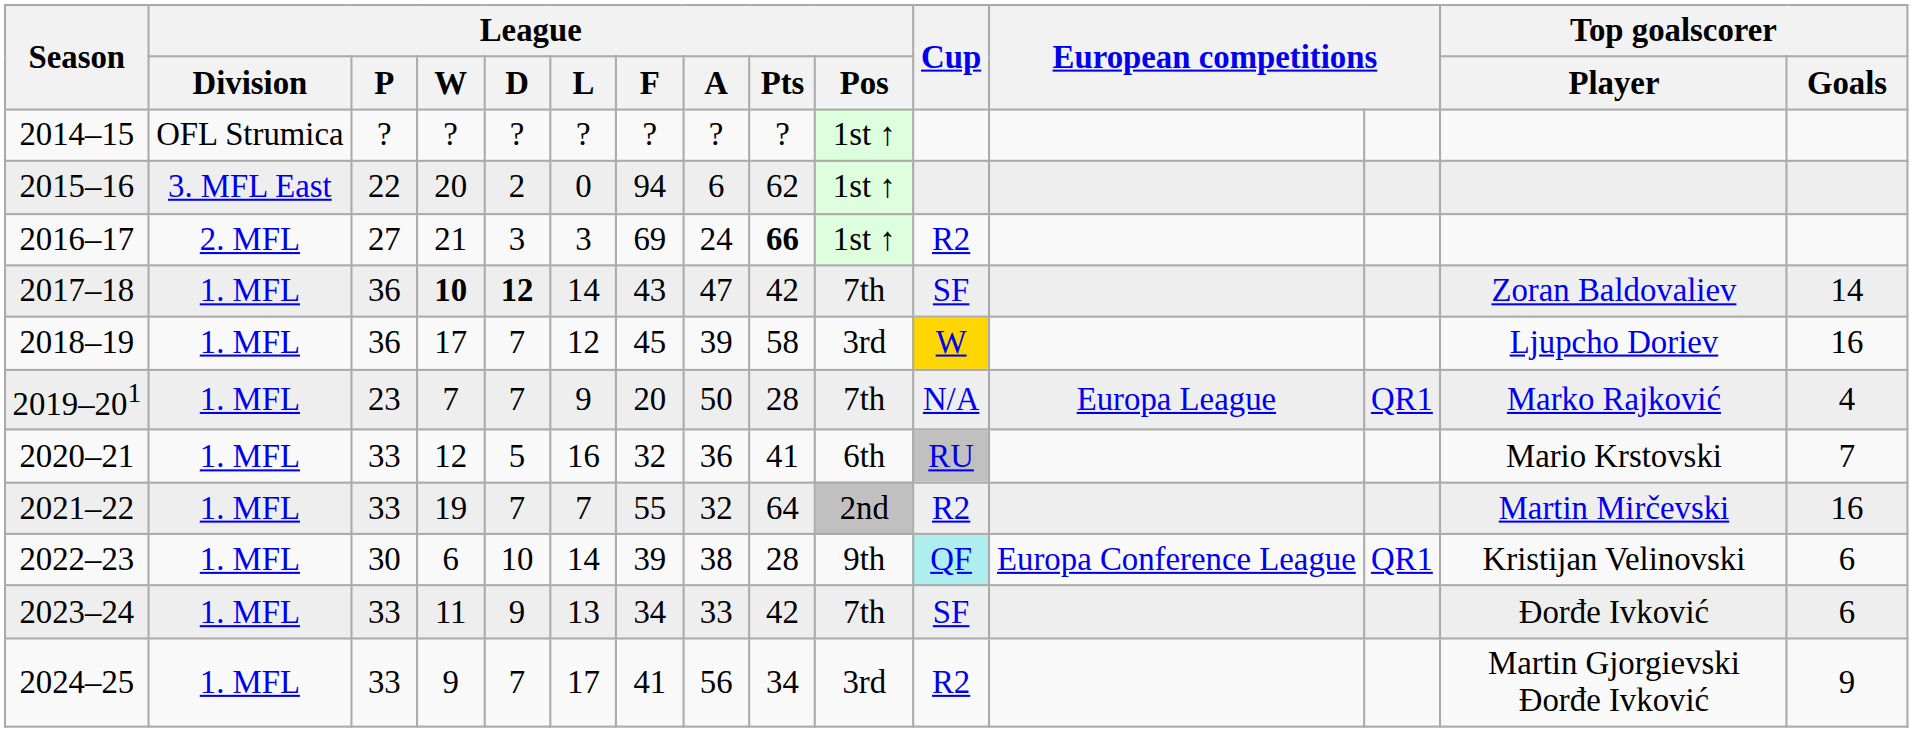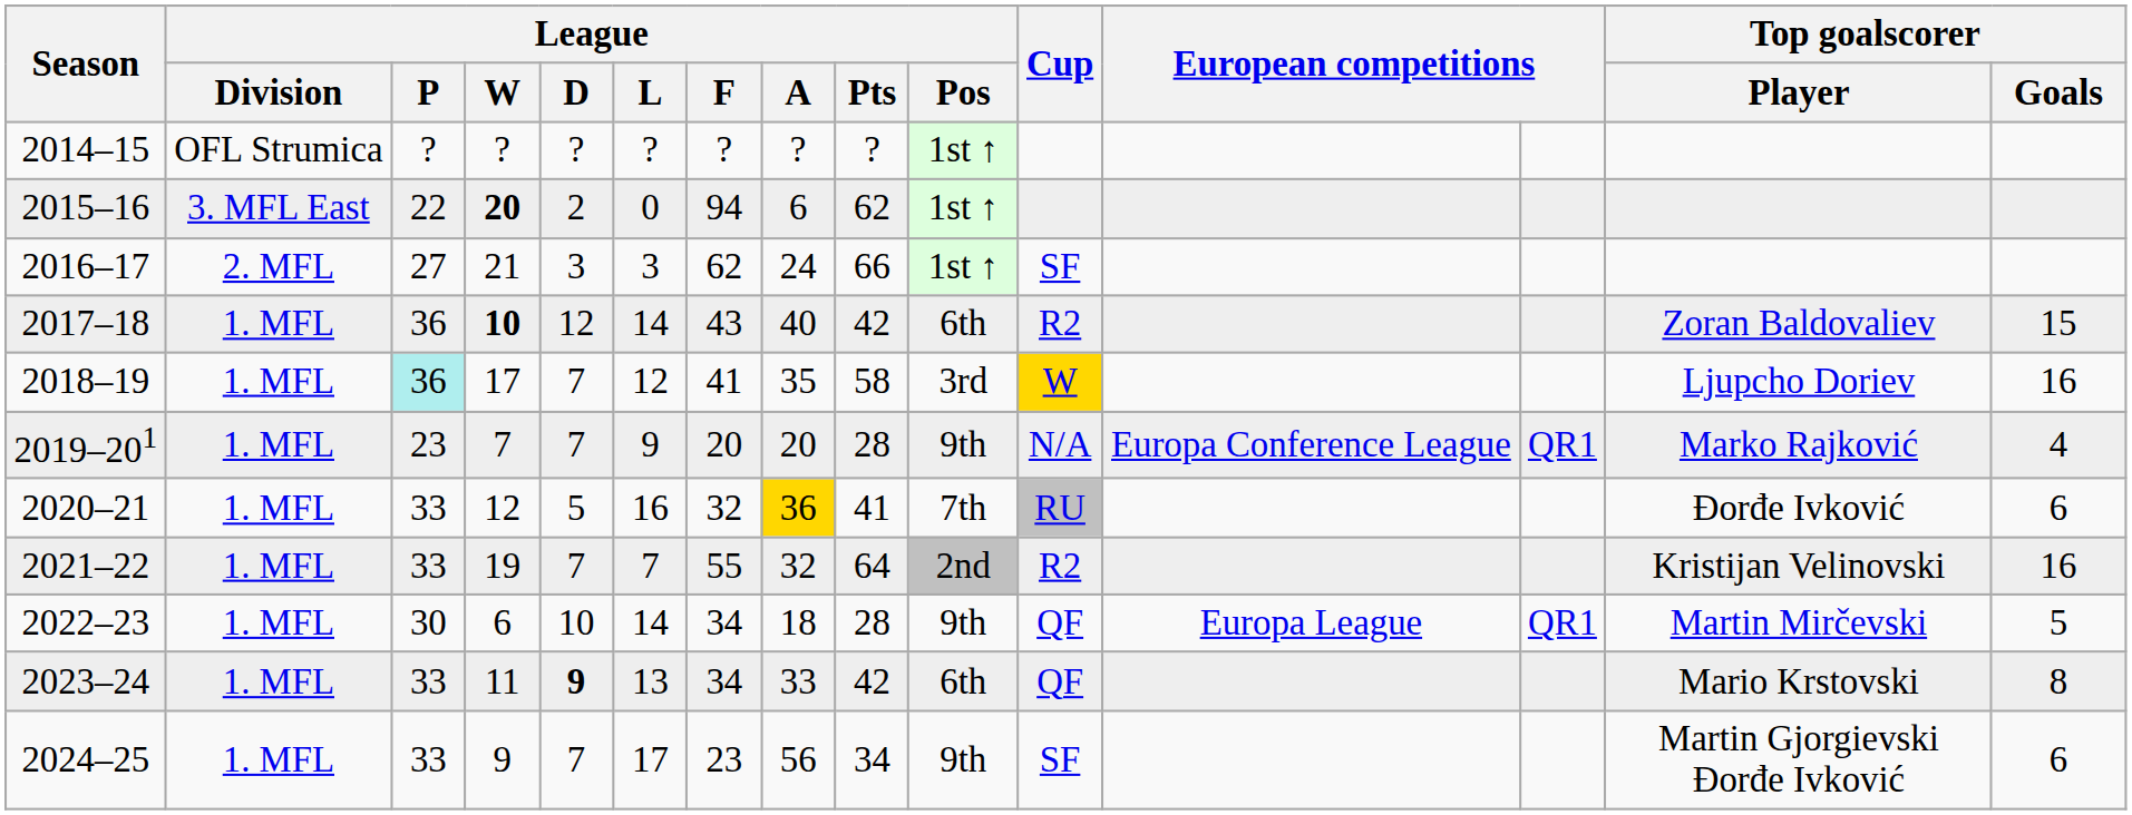2015–16 | League / W: normal -> bold
2016–17 | League / F: 69 -> 62
2016–17 | League / Pts: bold -> normal
2016–17 | Cup: R2 -> SF
2017–18 | League / D: bold -> normal
2017–18 | League / A: 47 -> 40
2017–18 | League / Pos: 7th -> 6th
2017–18 | Cup: SF -> R2
2017–18 | Top goalscorer / Goals: 14 -> 15
2018–19 | League / P: no background -> paleturquoise background
2018–19 | League / F: 45 -> 41
2018–19 | League / A: 39 -> 35
2019–201 | League / A: 50 -> 20
2019–201 | League / Pos: 7th -> 9th
2019–201 | column 12: Europa League -> Europa Conference League
2020–21 | League / A: no background -> gold background
2020–21 | League / Pos: 6th -> 7th
2020–21 | Top goalscorer / Player: Mario Krstovski -> Đorđe Ivković
2020–21 | Top goalscorer / Goals: 7 -> 6
2021–22 | Top goalscorer / Player: Martin Mirčevski -> Kristijan Velinovski
2022–23 | League / F: 39 -> 34
2022–23 | League / A: 38 -> 18
2022–23 | Cup: paleturquoise background -> no background
2022–23 | column 12: Europa Conference League -> Europa League
2022–23 | Top goalscorer / Player: Kristijan Velinovski -> Martin Mirčevski
2022–23 | Top goalscorer / Goals: 6 -> 5
2023–24 | League / D: normal -> bold
2023–24 | League / Pos: 7th -> 6th
2023–24 | Cup: SF -> QF
2023–24 | Top goalscorer / Player: Đorđe Ivković -> Mario Krstovski
2023–24 | Top goalscorer / Goals: 6 -> 8
2024–25 | League / F: 41 -> 23
2024–25 | League / Pos: 3rd -> 9th
2024–25 | Cup: R2 -> SF
2024–25 | Top goalscorer / Goals: 9 -> 6
